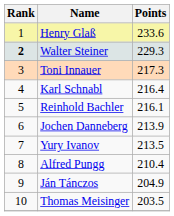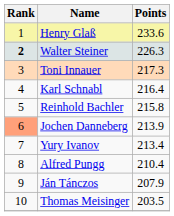Walter Steiner | Points: 229.3 -> 226.3
Reinhold Bachler | Points: 216.1 -> 215.8
Jochen Danneberg | Rank: no background -> lightsalmon background
Yury Ivanov | Points: 213.5 -> 213.4
Ján Tánczos | Points: 204.9 -> 207.9
